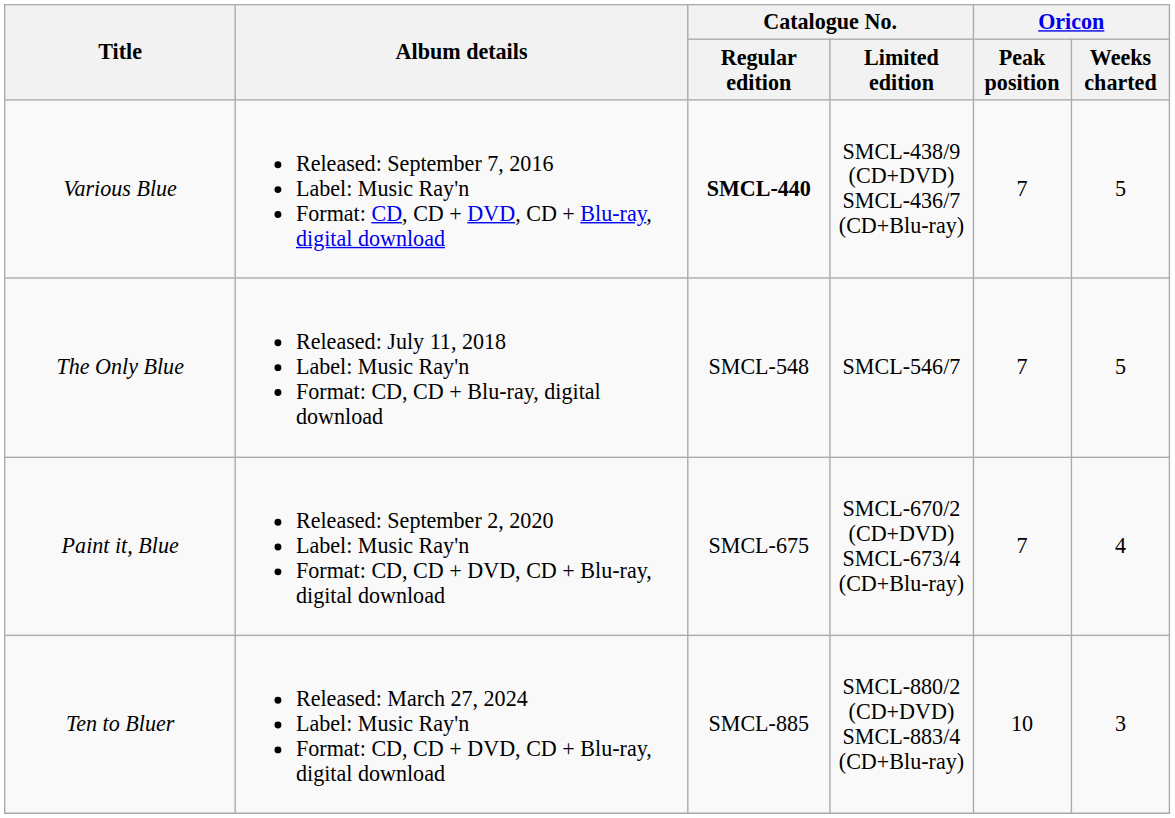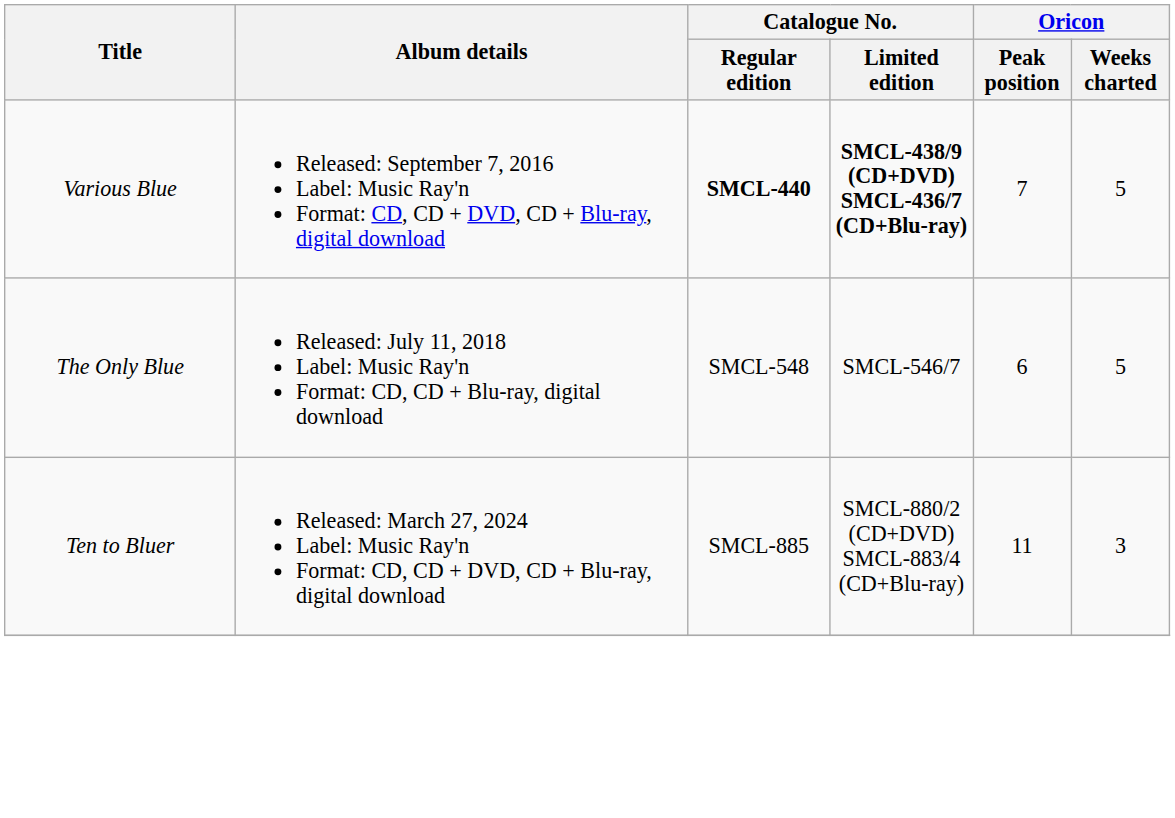Various Blue | Catalogue No. / Limited edition: normal -> bold
The Only Blue | Oricon / Peak position: 7 -> 6
- row: Paint it, Blue | Released: September 2, 2020 Label: Music Ray'n Format: CD, CD + DVD, CD + Blu-ray, digital download | SMCL-675 | SMCL-670/2 (CD+DVD) SMCL-673/4 (CD+Blu-ray) | 7 | 4
Ten to Bluer | Oricon / Peak position: 10 -> 11
